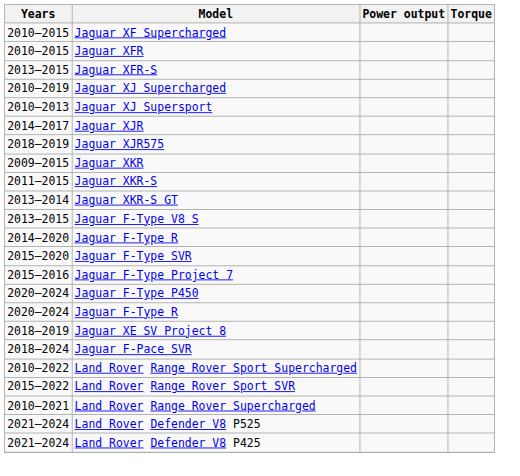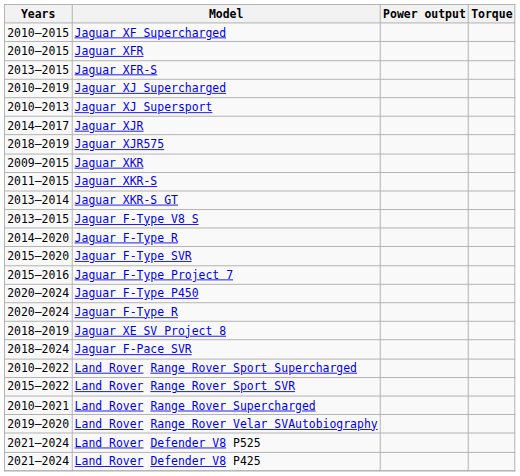+ row: 2019–2020 | Land Rover Range Rover Velar SVAutobiography
